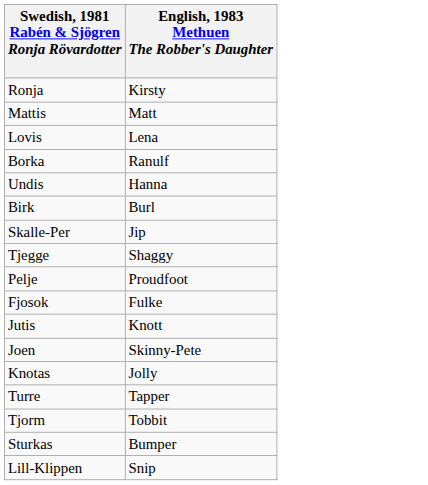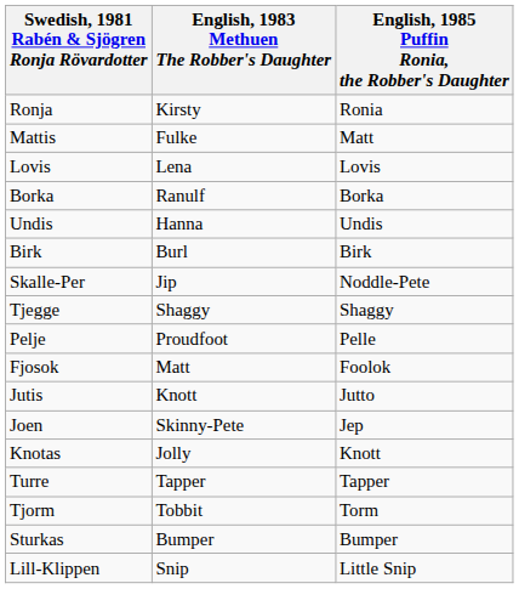+ column: English, 1985 Puffin Ronia, the Robber's Daughter | Ronia | Matt | Lovis | Borka | Undis | Birk | Noddle-Pete | Shaggy | Pelle | Foolok | Jutto | Jep | Knott | Tapper | Torm | Bumper | Little Snip
Mattis | English, 1983 Methuen The Robber's Daughter: Matt -> Fulke
Fjosok | English, 1983 Methuen The Robber's Daughter: Fulke -> Matt
